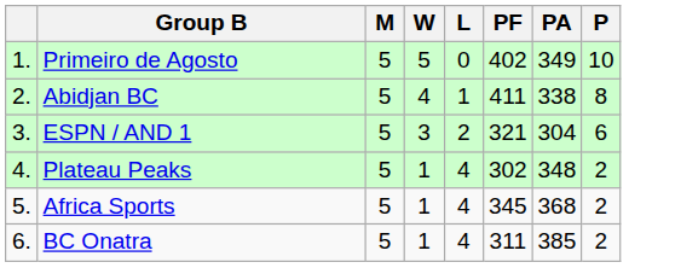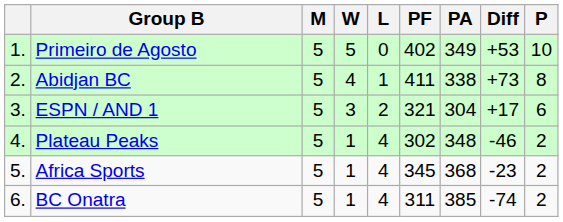+ column: Diff | +53 | +73 | +17 | -46 | -23 | -74
